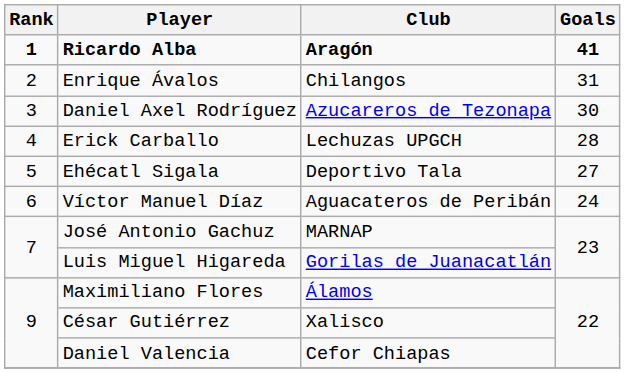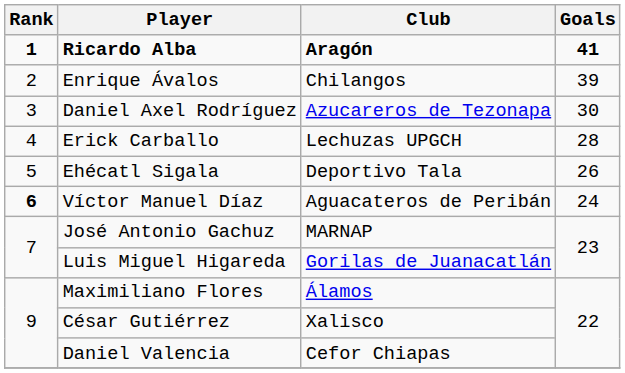Enrique Ávalos | Goals: 31 -> 39
Ehécatl Sigala | Goals: 27 -> 26
Víctor Manuel Díaz | Rank: normal -> bold
